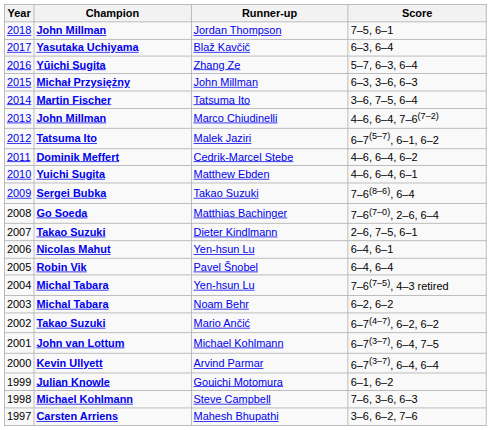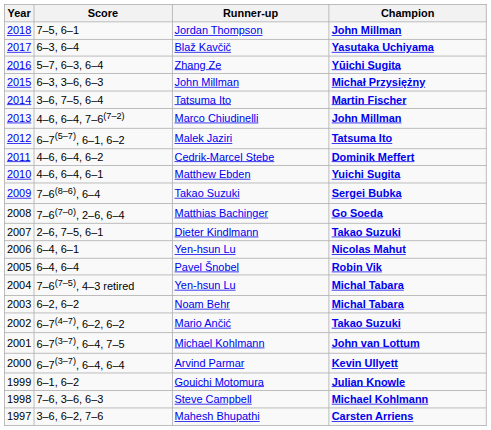columns swapped: Champion <-> Score
